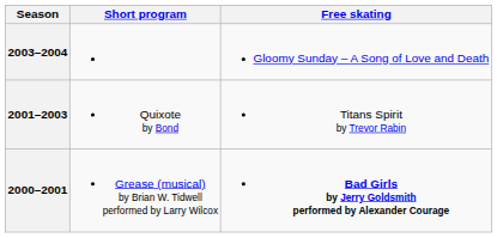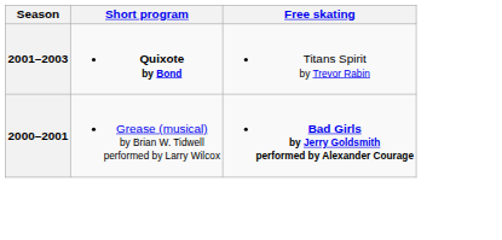- row: 2003–2004 | Gloomy Sunday – A Song of Love and Death
2001–2003 | Short program: normal -> bold
